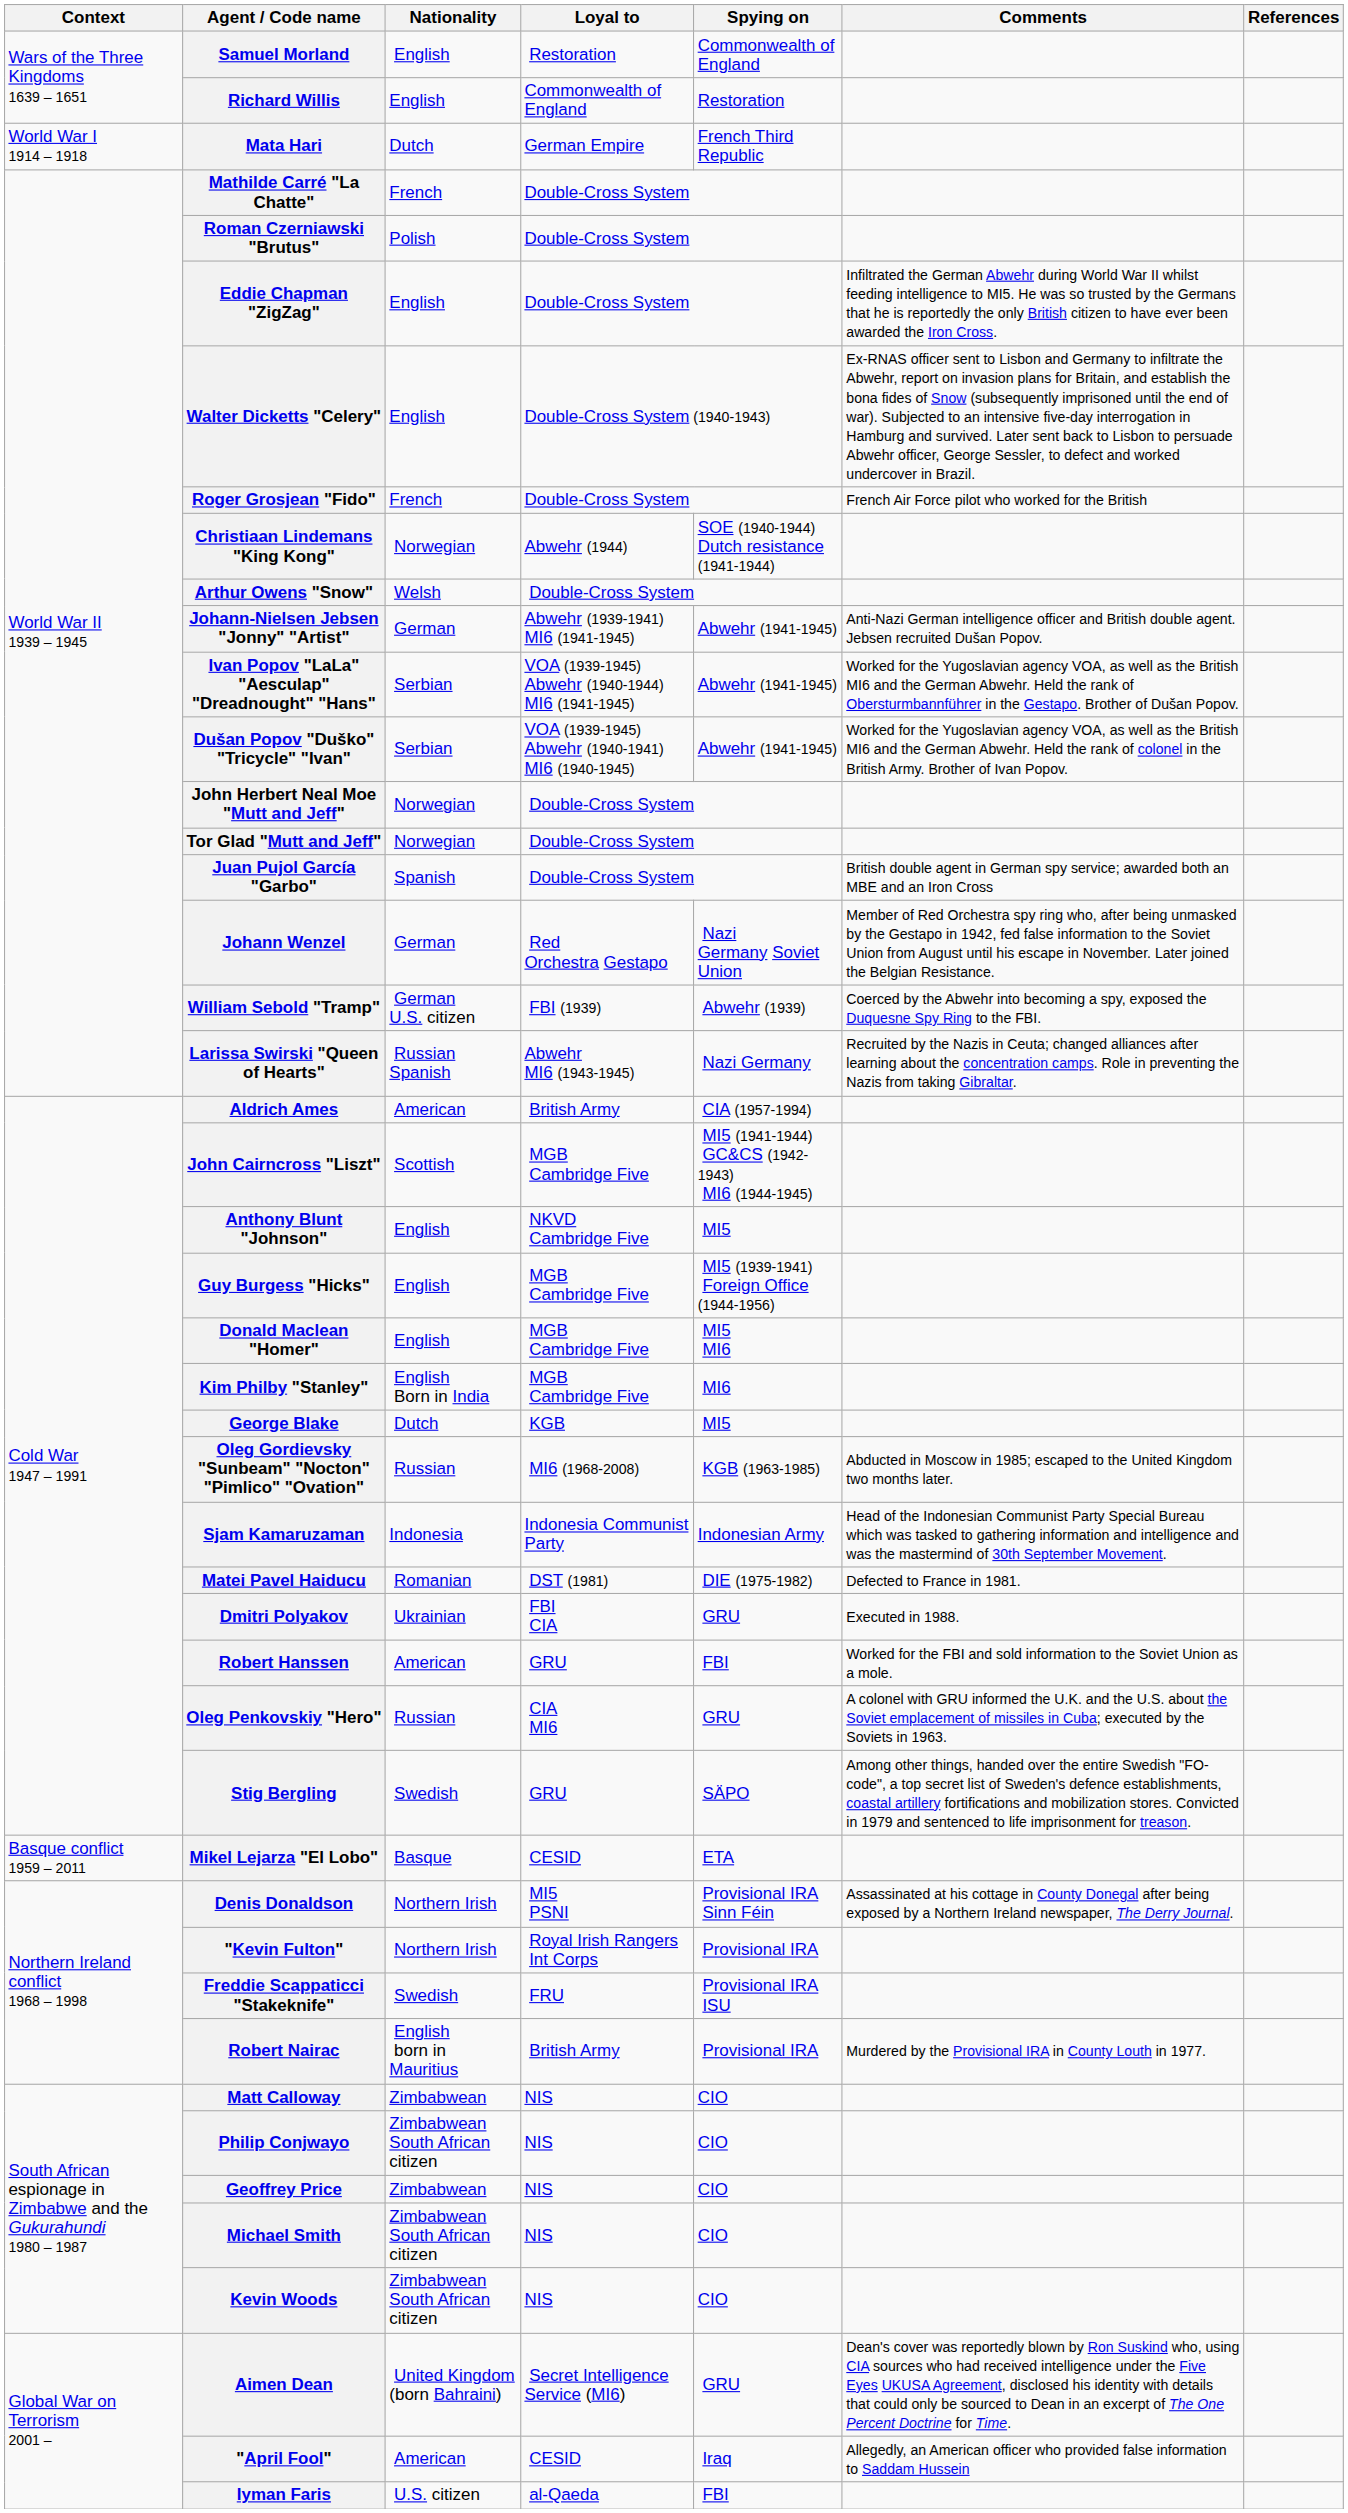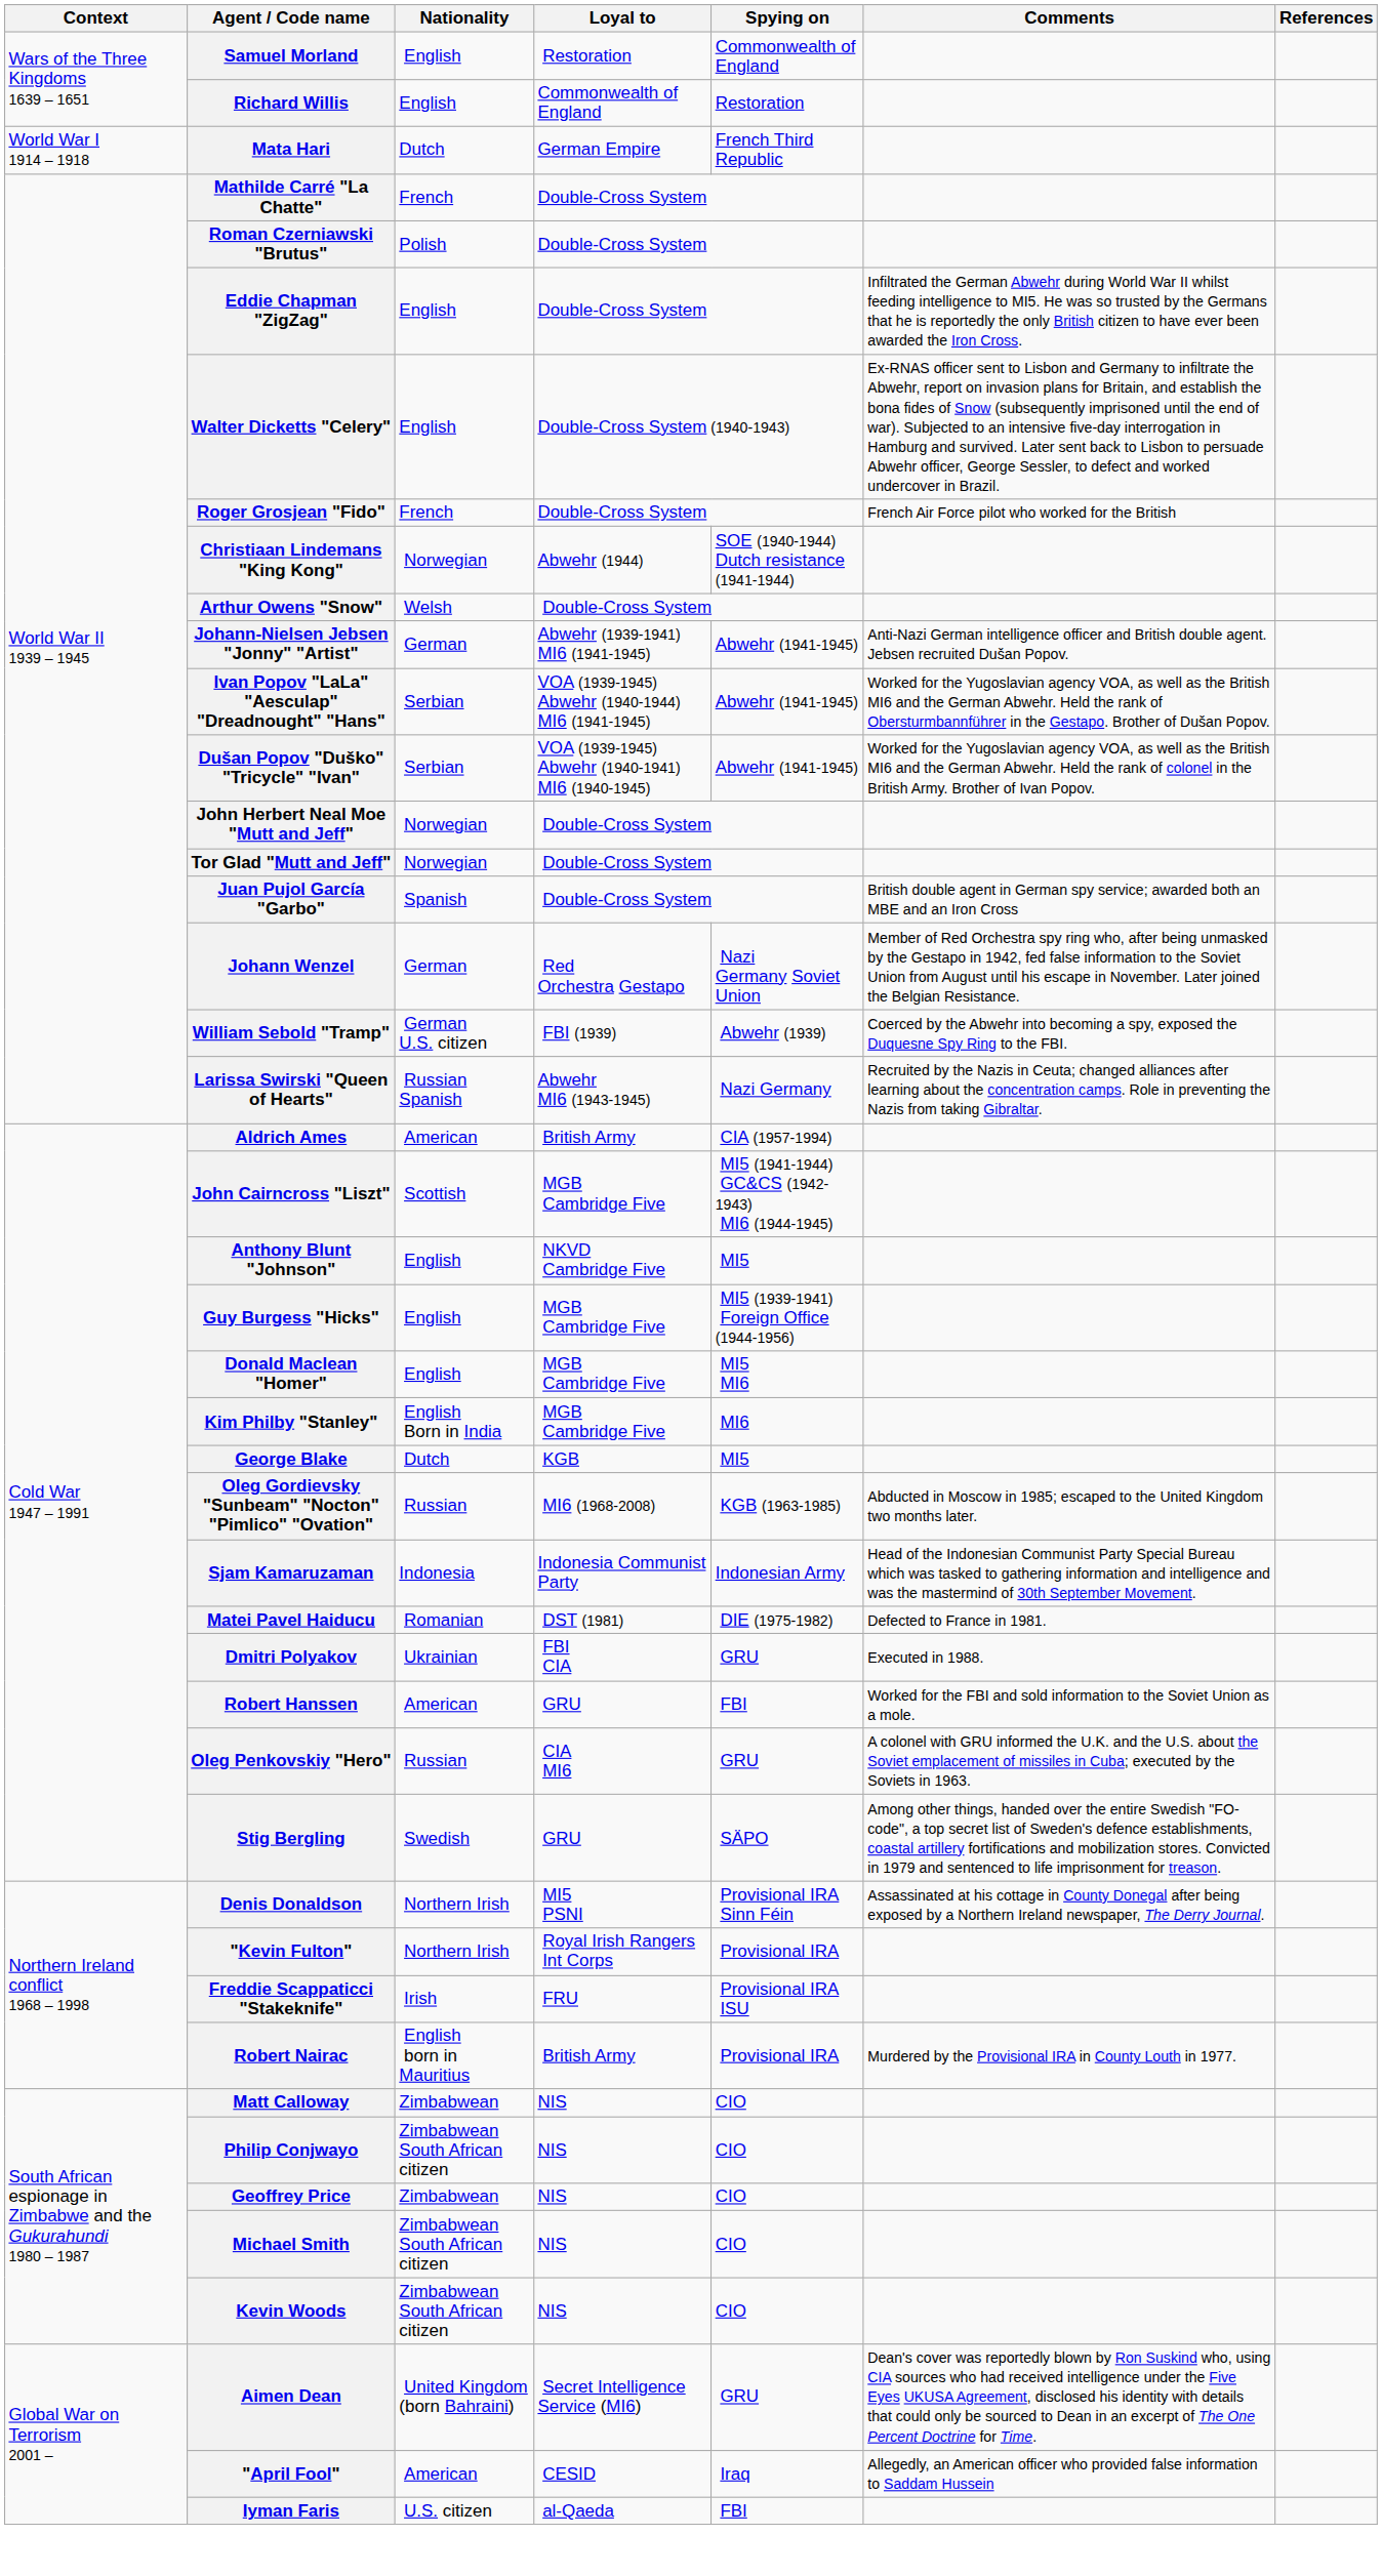- row: Basque conflict 1959 – 2011 | Mikel Lejarza "El Lobo" | Basque | CESID | ETA
Freddie Scappaticci "Stakeknife" | Nationality: Swedish -> Irish
